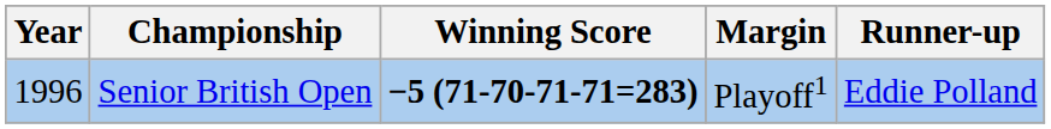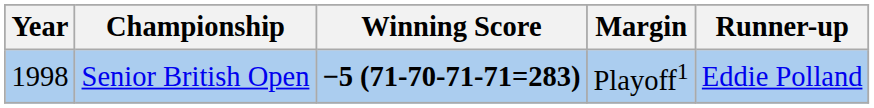Senior British Open | Year: 1996 -> 1998
